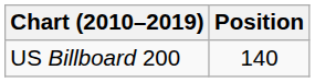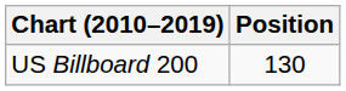US Billboard 200 | Position: 140 -> 130
